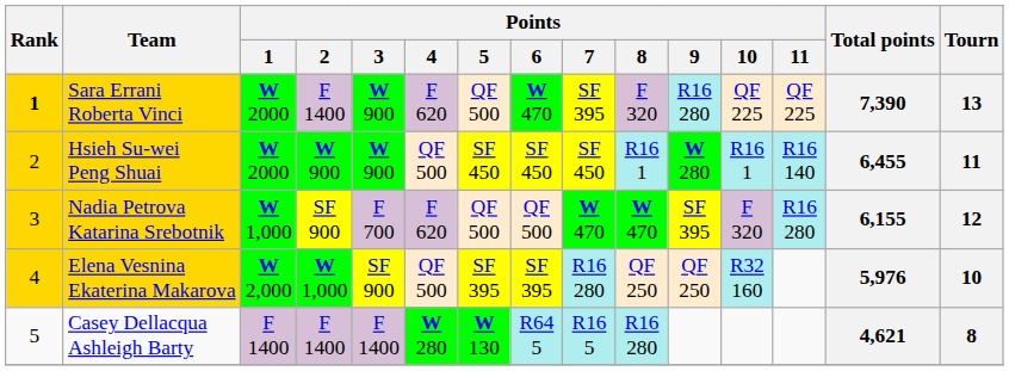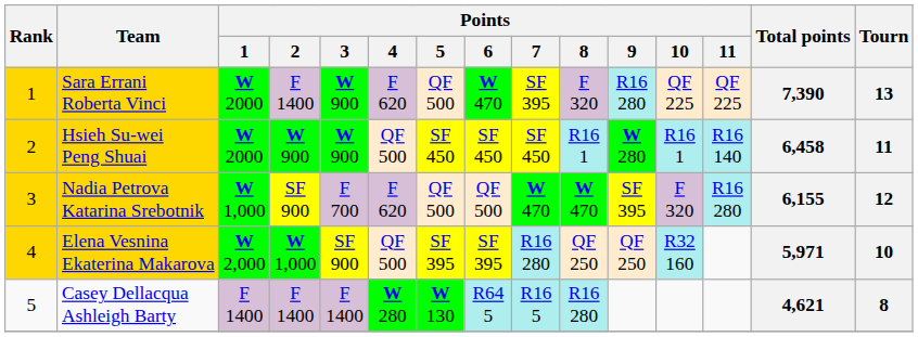Sara Errani Roberta Vinci | Rank: bold -> normal
Hsieh Su-wei Peng Shuai | Total points: 6,455 -> 6,458
Elena Vesnina Ekaterina Makarova | Total points: 5,976 -> 5,971
